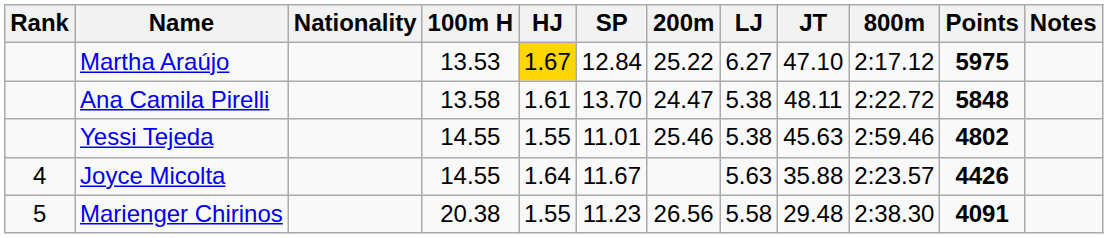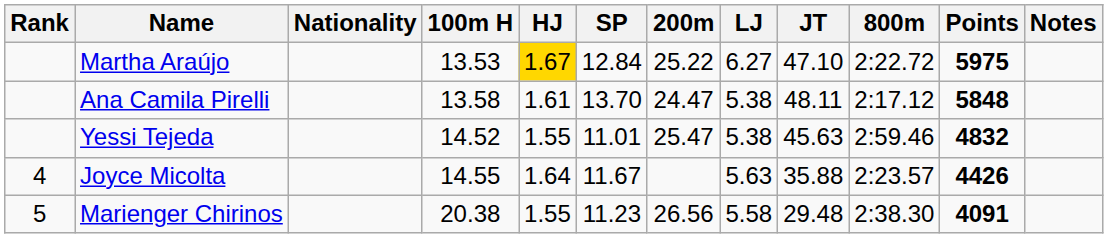Martha Araújo | 800m: 2:17.12 -> 2:22.72
Ana Camila Pirelli | 800m: 2:22.72 -> 2:17.12
Yessi Tejeda | 100m H: 14.55 -> 14.52
Yessi Tejeda | 200m: 25.46 -> 25.47
Yessi Tejeda | Points: 4802 -> 4832
